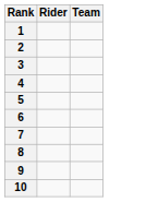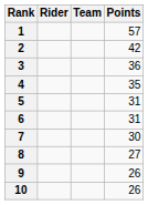+ column: Points | 57 | 42 | 36 | 35 | 31 | 31 | 30 | 27 | 26 | 26
